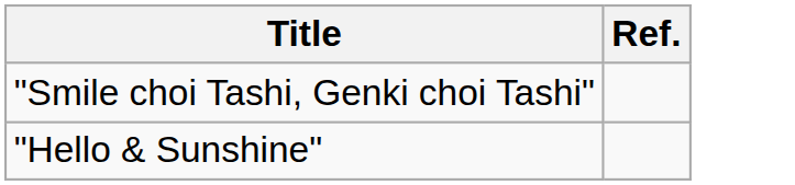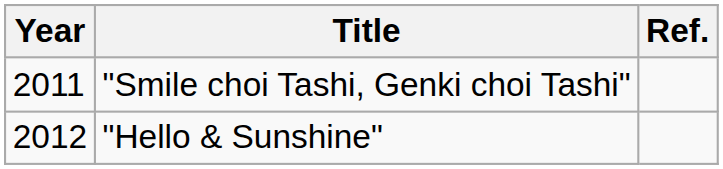+ column: Year | 2011 | 2012
